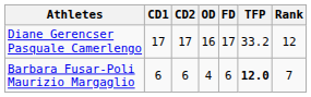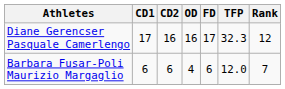Diane Gerencser Pasquale Camerlengo | CD2: 17 -> 16
Diane Gerencser Pasquale Camerlengo | TFP: 33.2 -> 32.3
Barbara Fusar-Poli Maurizio Margaglio | TFP: bold -> normal
